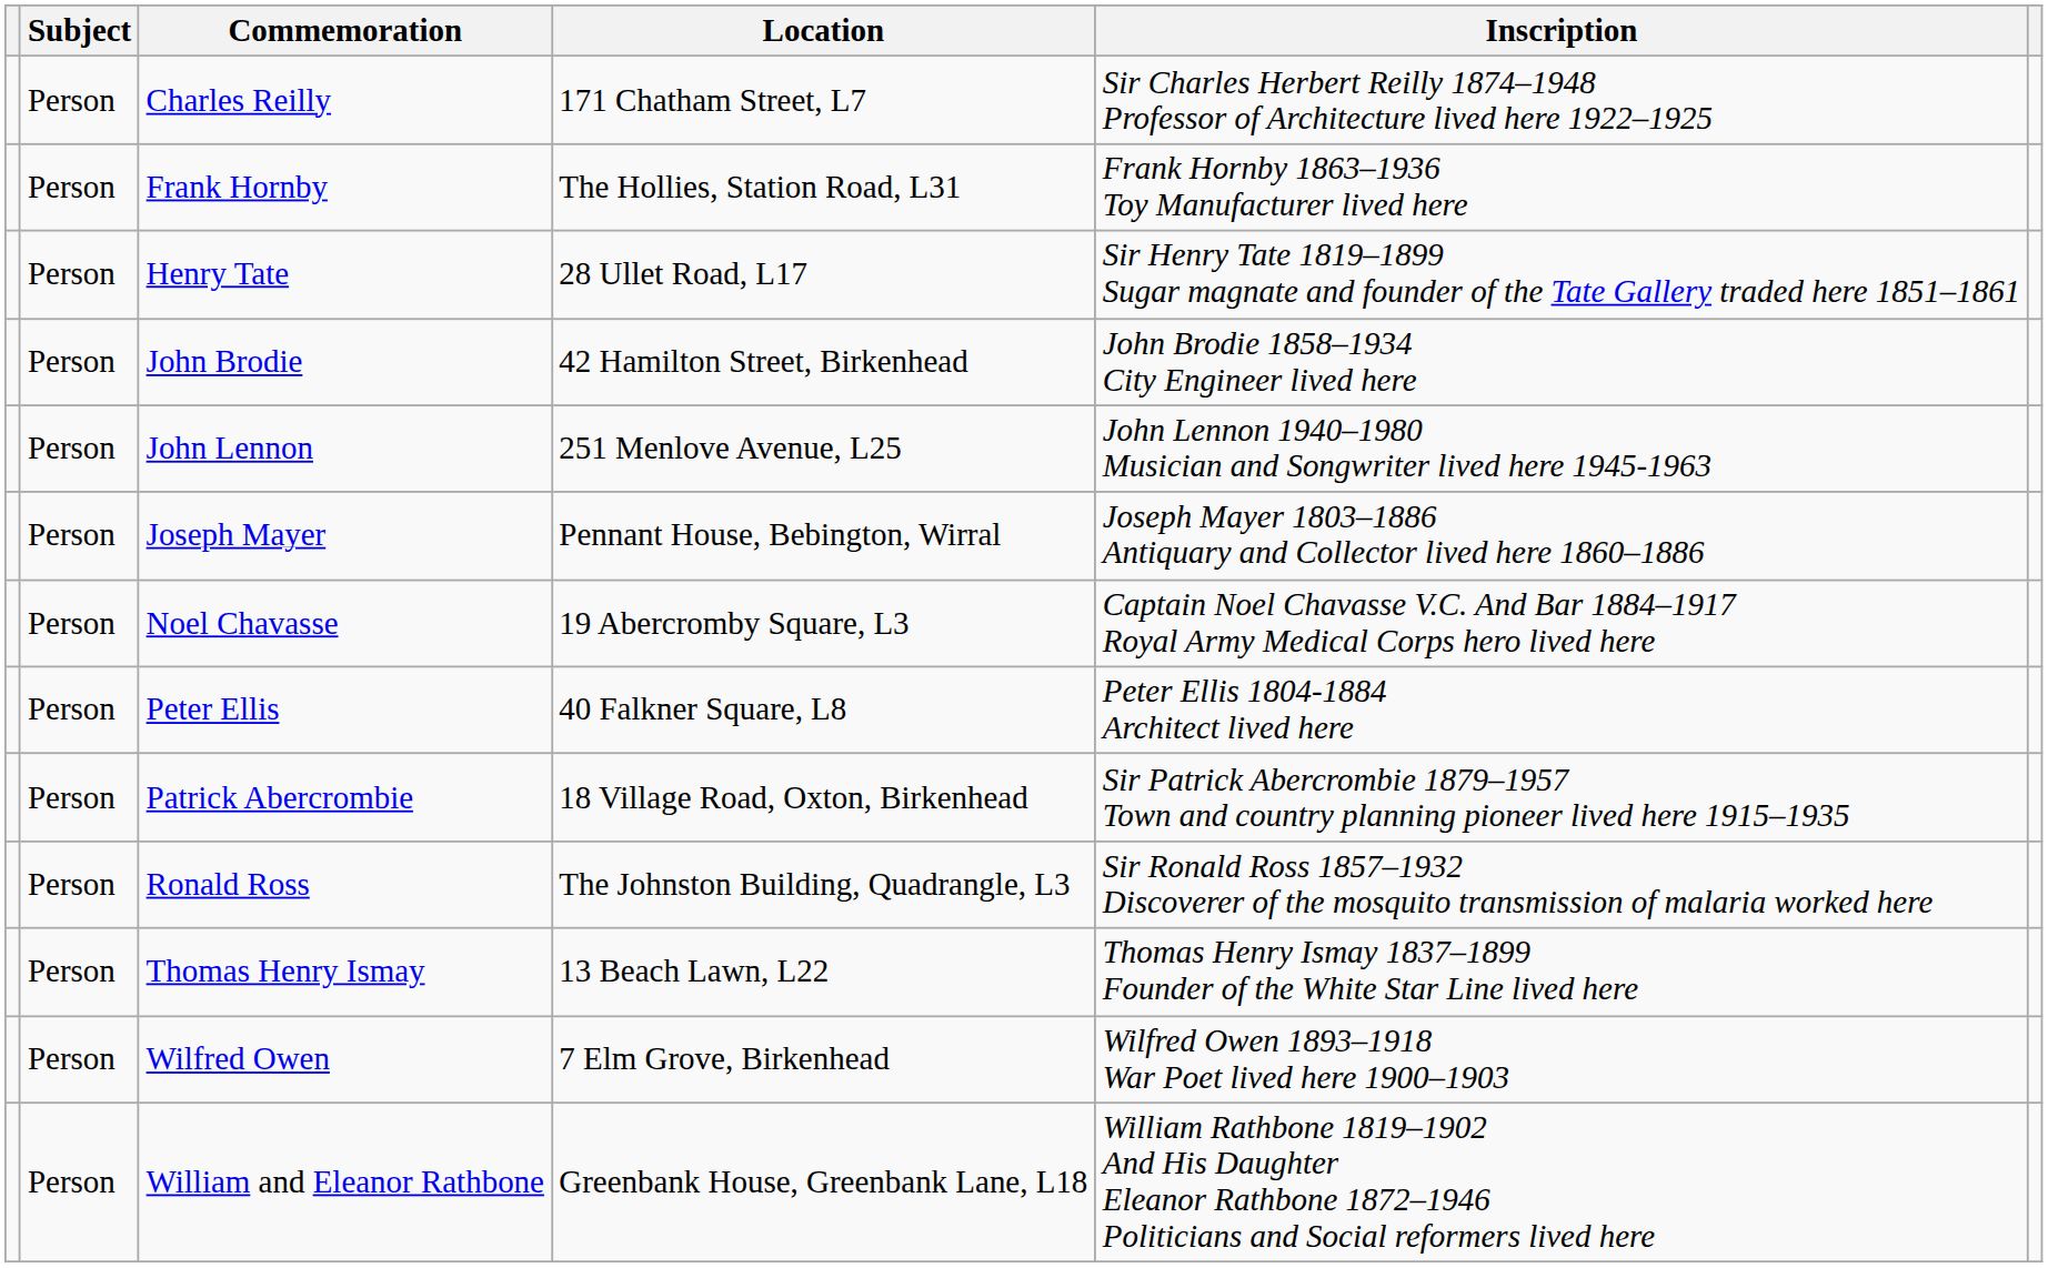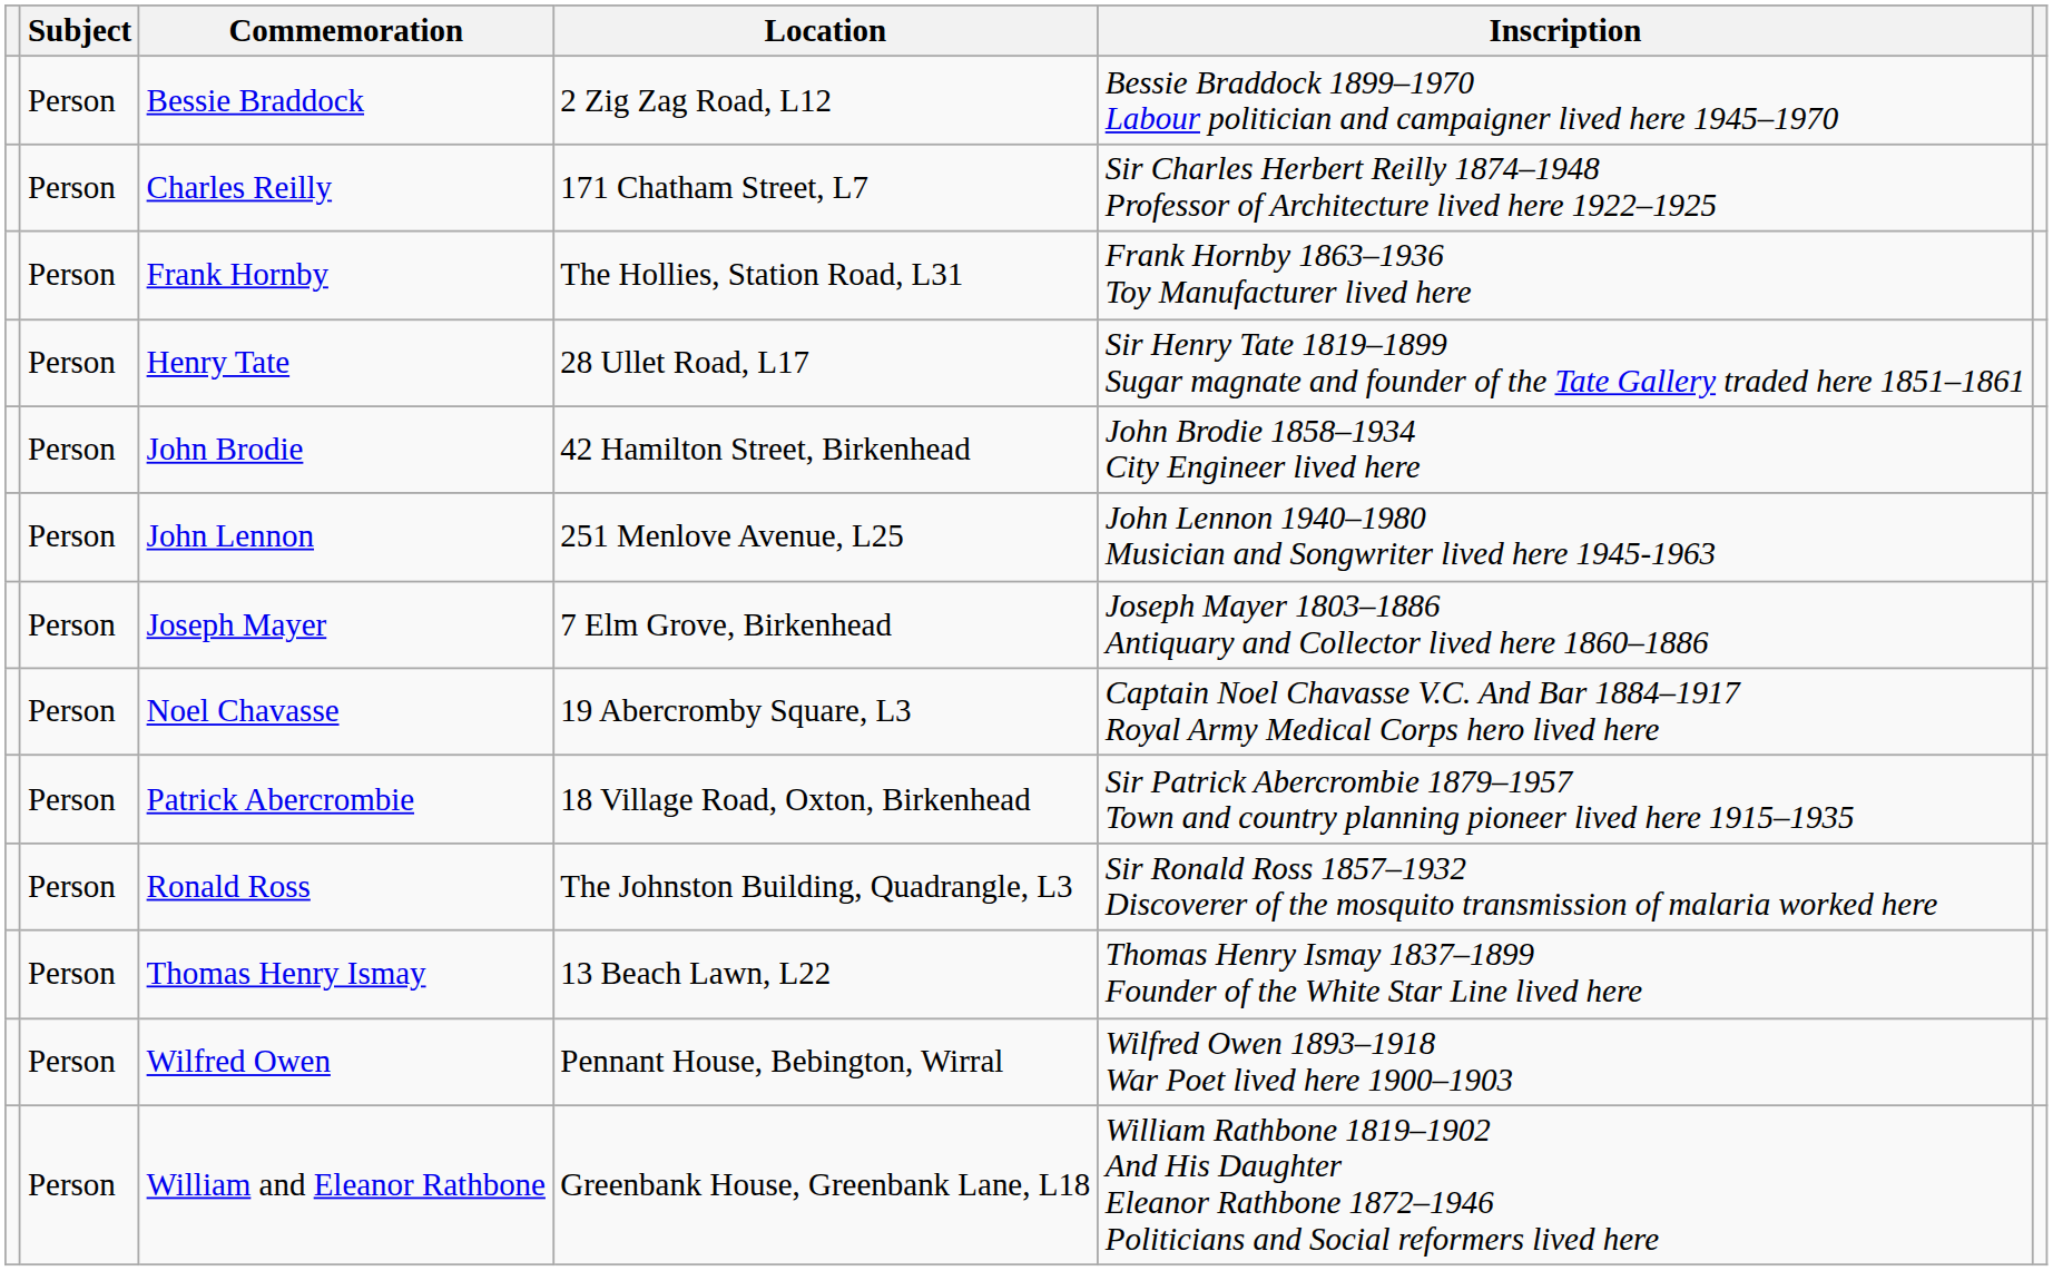+ row: Person | Bessie Braddock | 2 Zig Zag Road, L12 | Bessie Braddock 1899–1970 Labour politician and campaigner lived here 1945–1970
Joseph Mayer | Location: Pennant House, Bebington, Wirral -> 7 Elm Grove, Birkenhead
- row: Person | Peter Ellis | 40 Falkner Square, L8 | Peter Ellis 1804-1884 Architect lived here
Wilfred Owen | Location: 7 Elm Grove, Birkenhead -> Pennant House, Bebington, Wirral
